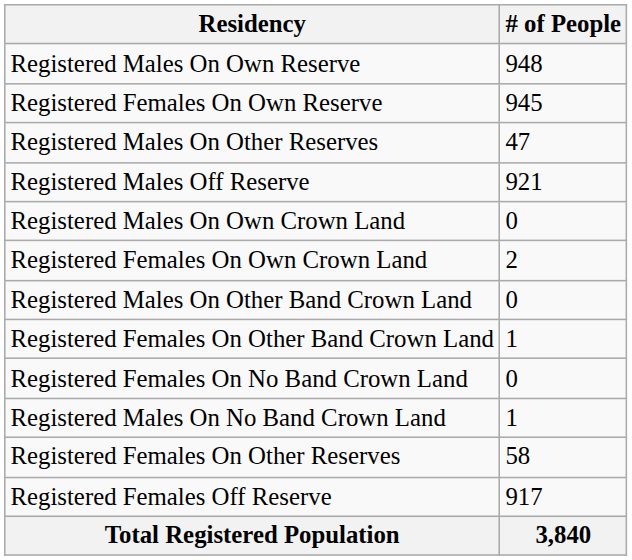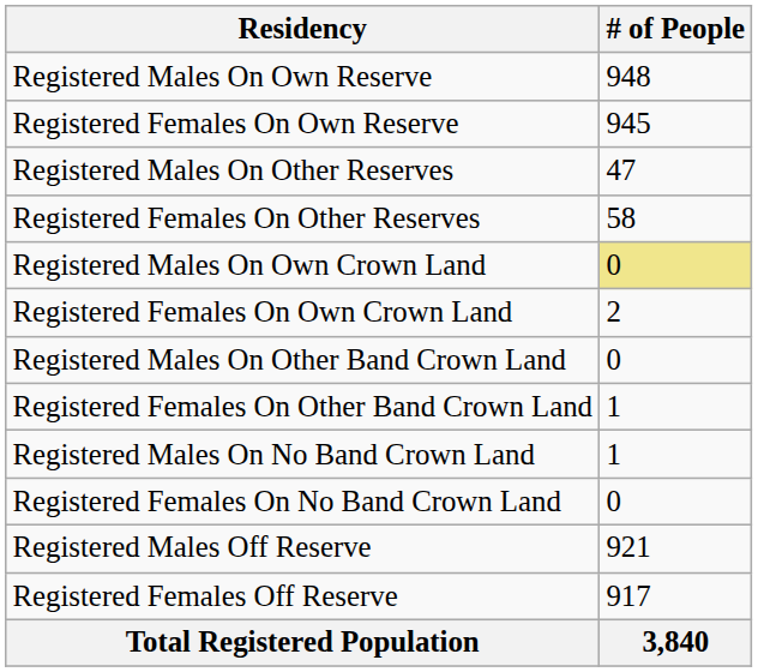rows swapped: Registered Females On Other Reserves <-> Registered Males Off Reserve
Registered Males On Own Crown Land | # of People: no background -> khaki background
rows swapped: Registered Males On No Band Crown Land <-> Registered Females On No Band Crown Land
